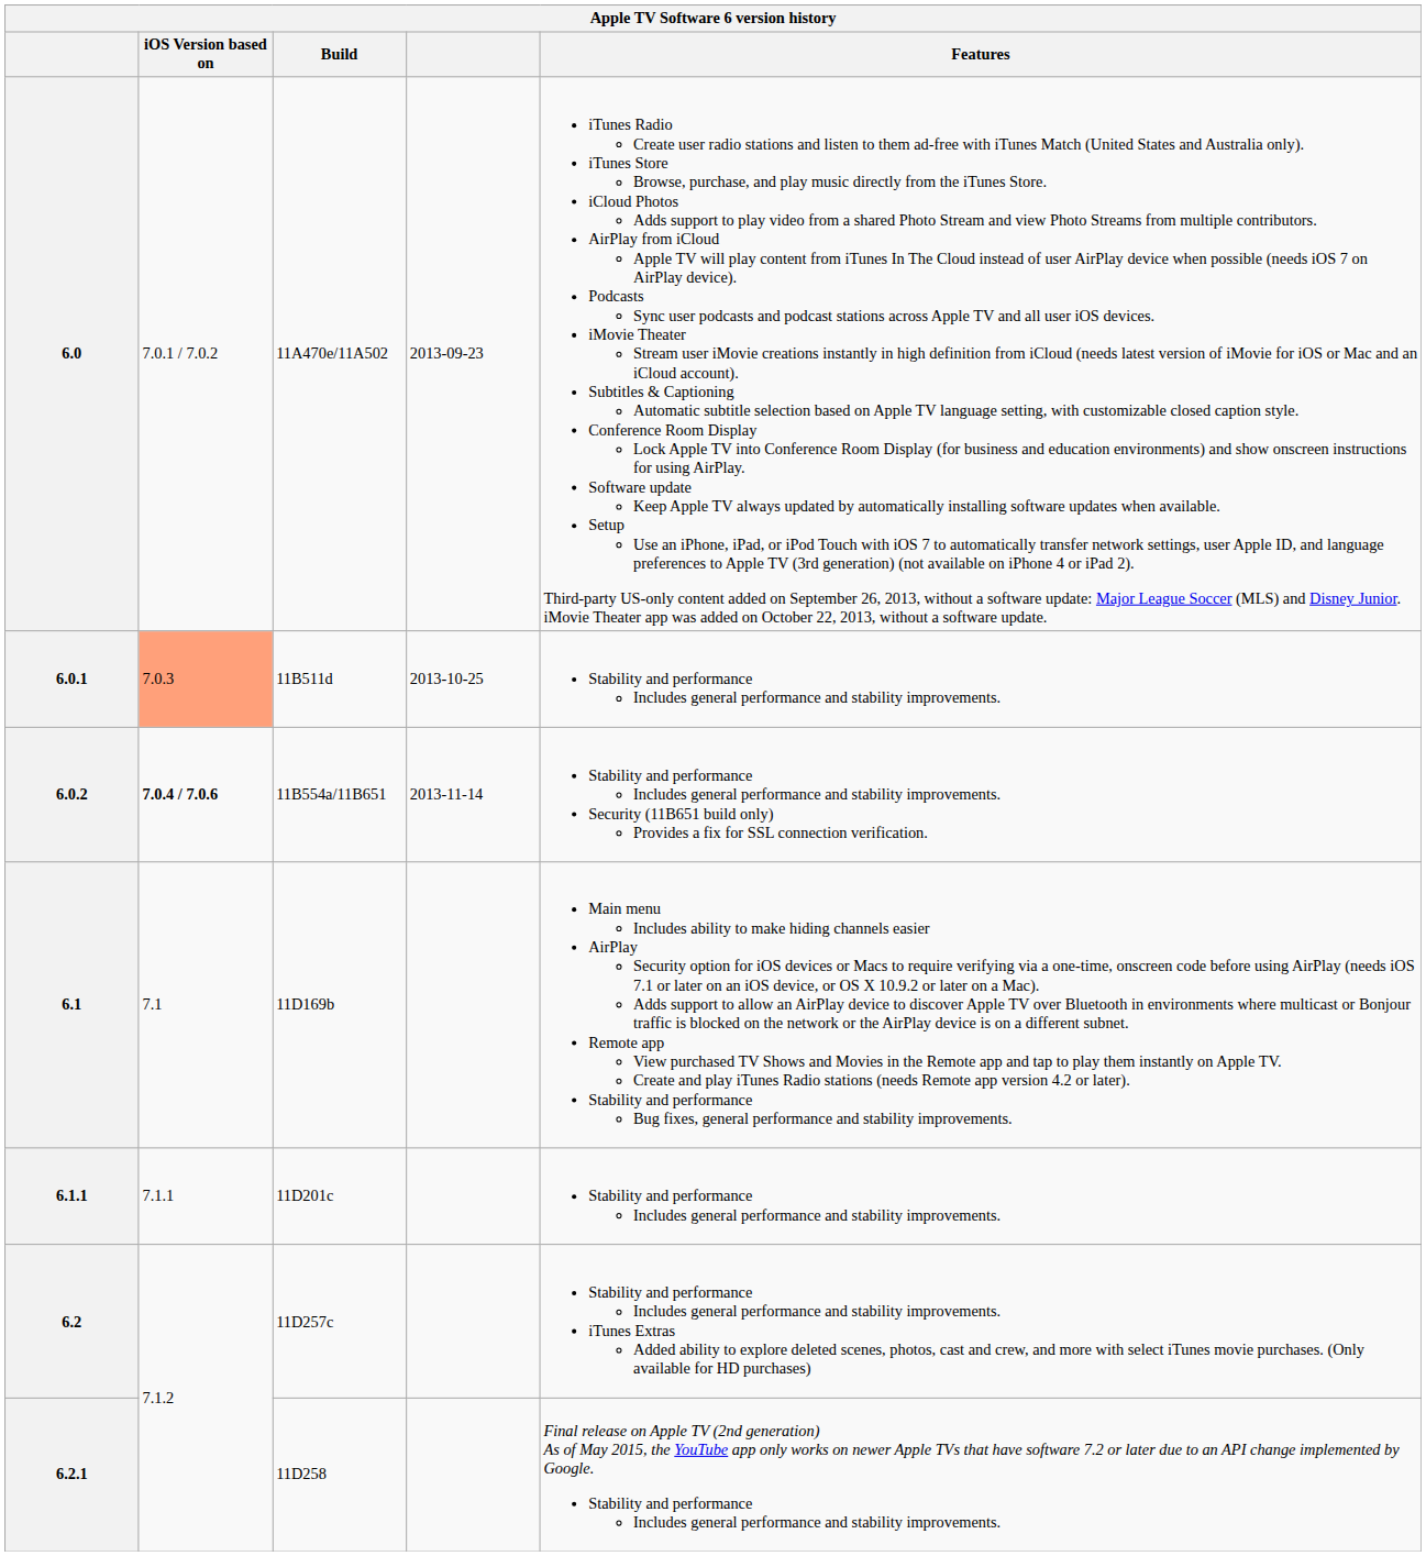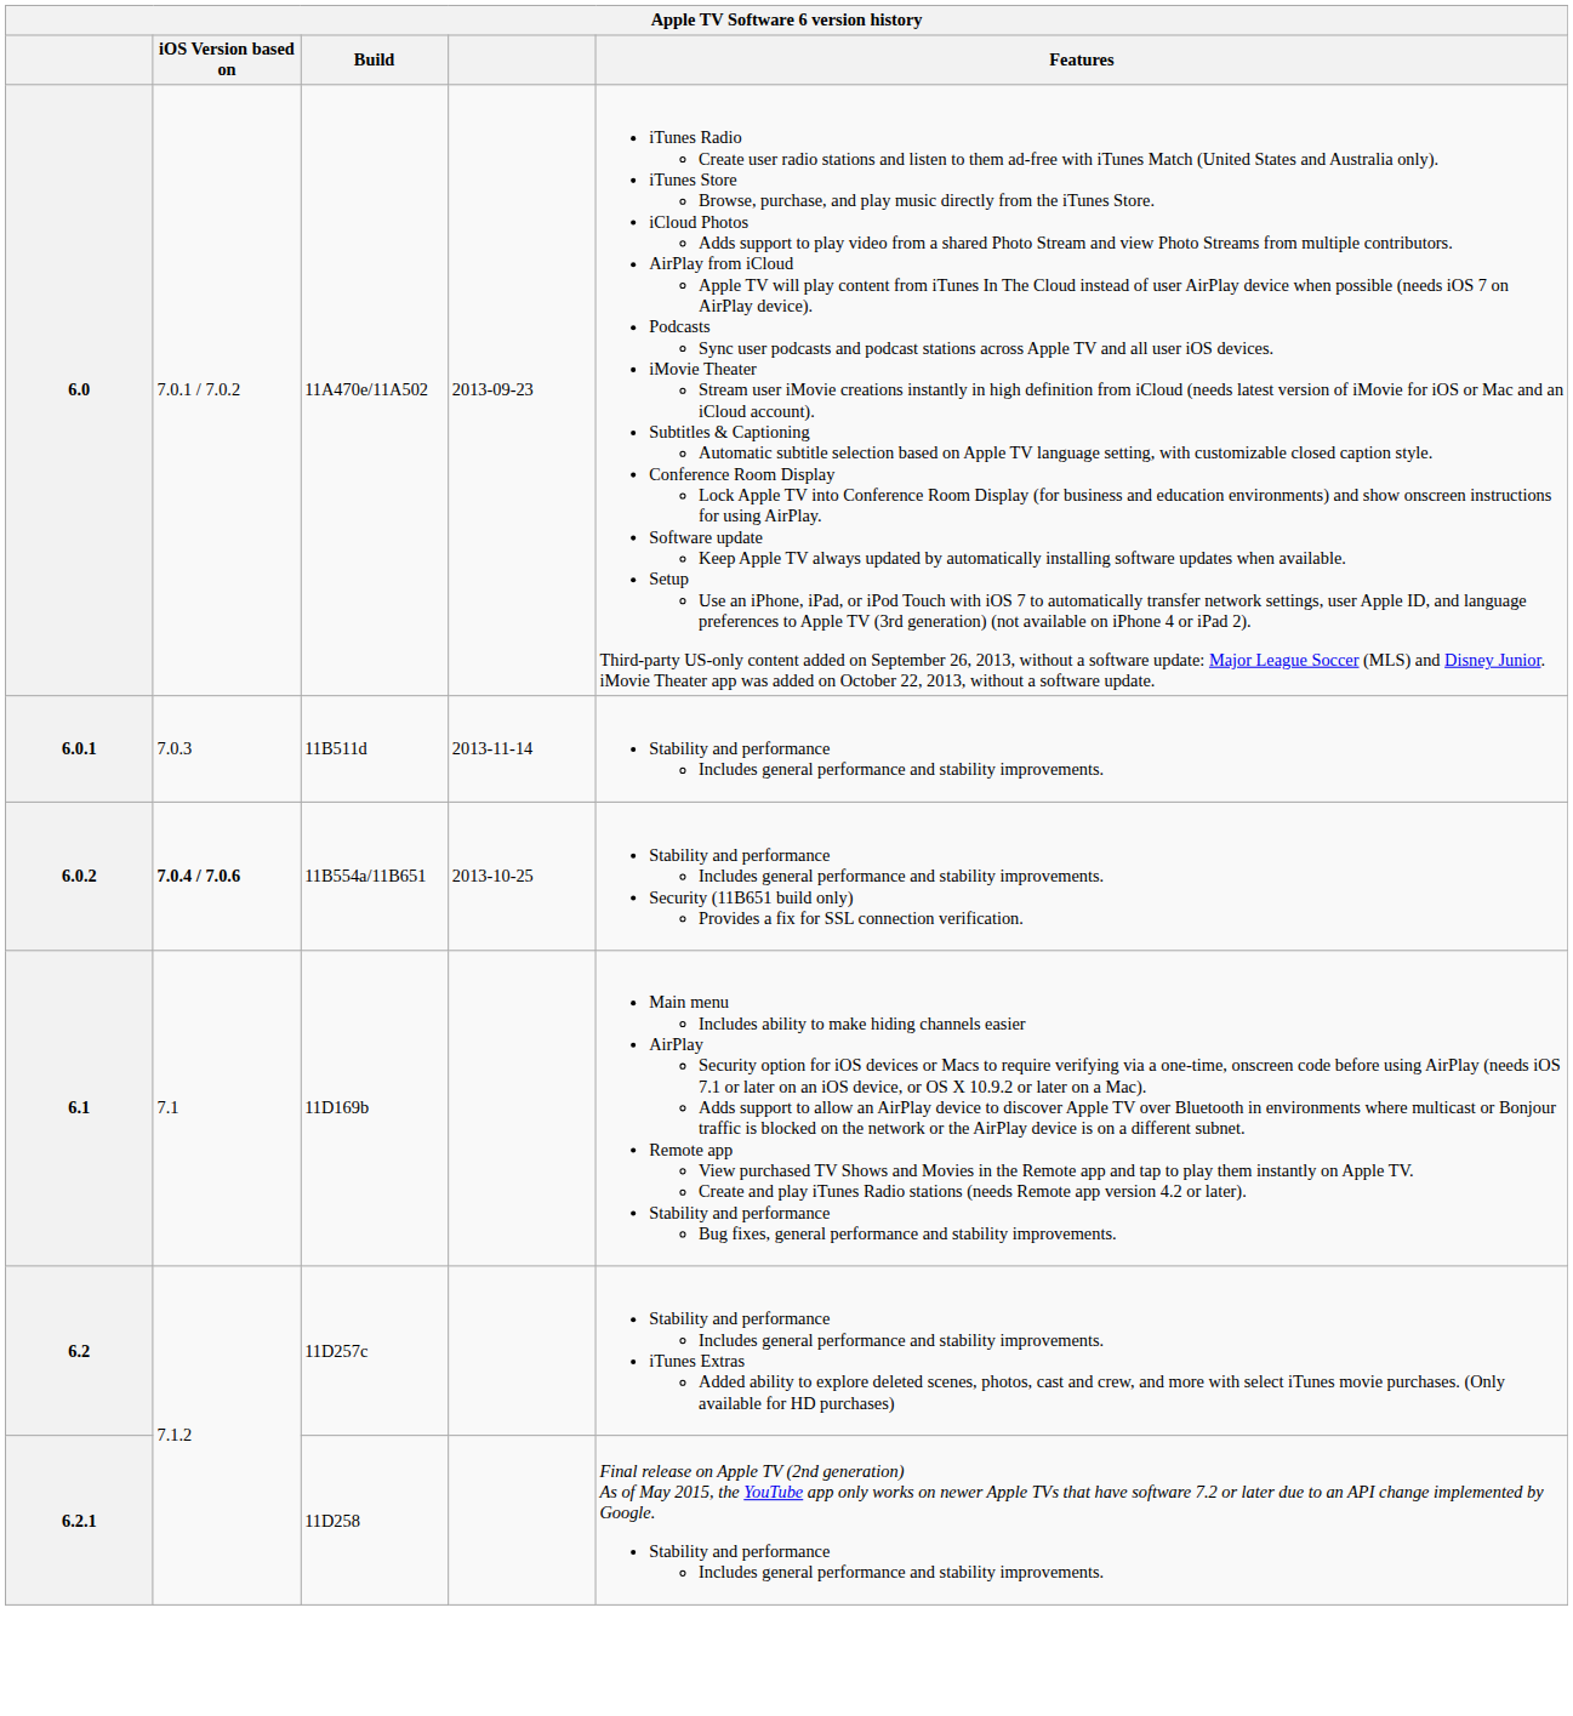6.0.1 | iOS Version based on: lightsalmon background -> no background
6.0.1 | column 4: 2013-10-25 -> 2013-11-14
6.0.2 | column 4: 2013-11-14 -> 2013-10-25
- row: 6.1.1 | 7.1.1 | 11D201c | Stability and performance Includes general performance and stability improvements.
